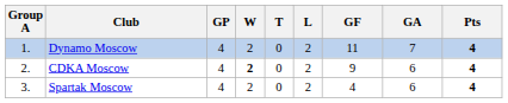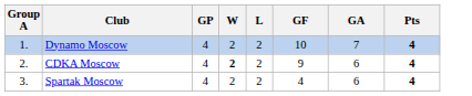- column: T | 0 | 0 | 0
Dynamo Moscow | GF: 11 -> 10
